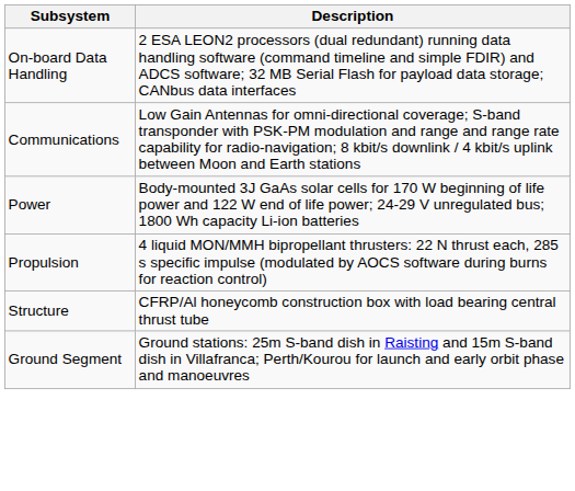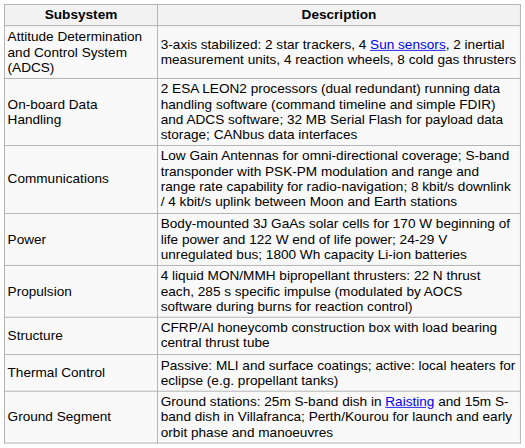+ row: Attitude Determination and Control System (ADCS) | 3-axis stabilized: 2 star trackers, 4 Sun sensors, 2 inertial measurement units, 4 reaction wheels, 8 cold gas thrusters
+ row: Thermal Control | Passive: MLI and surface coatings; active: local heaters for eclipse (e.g. propellant tanks)
